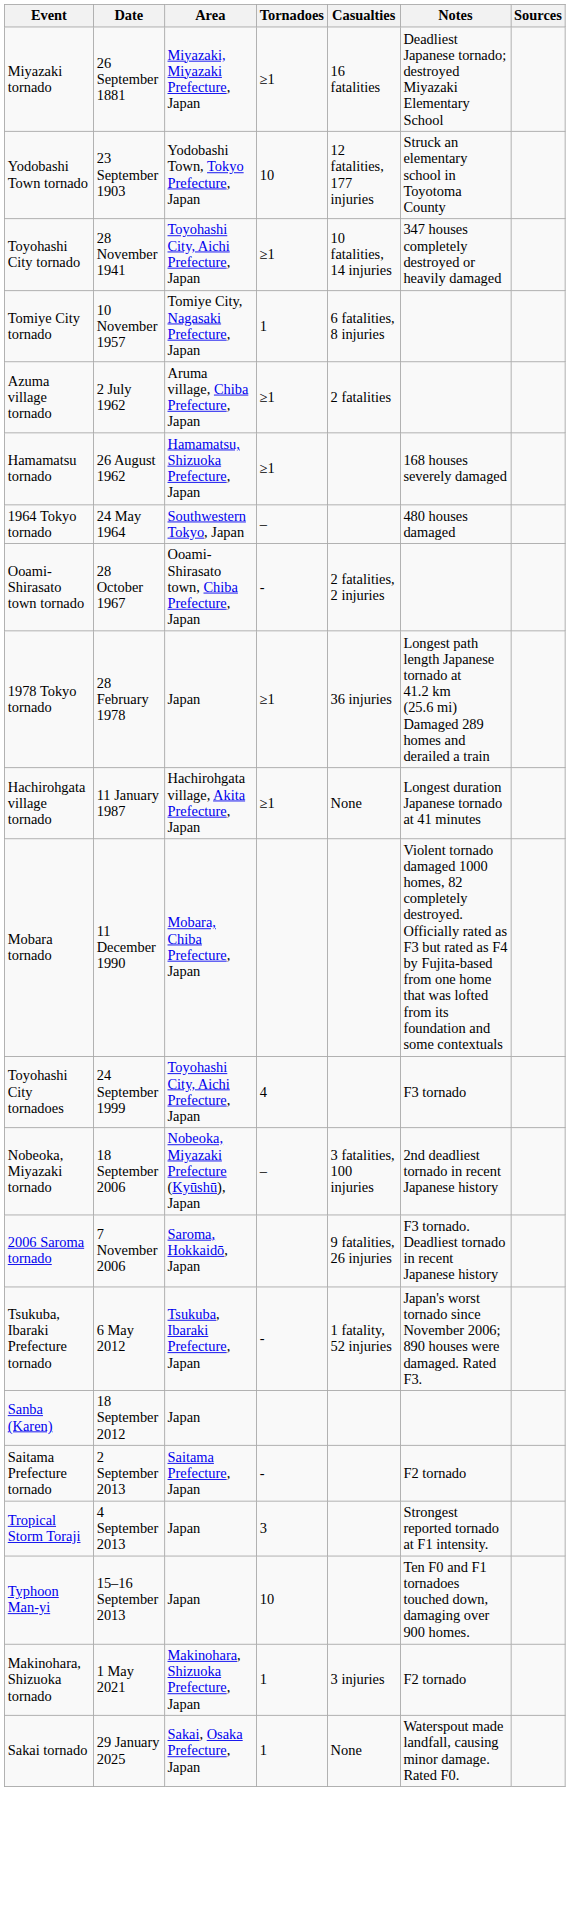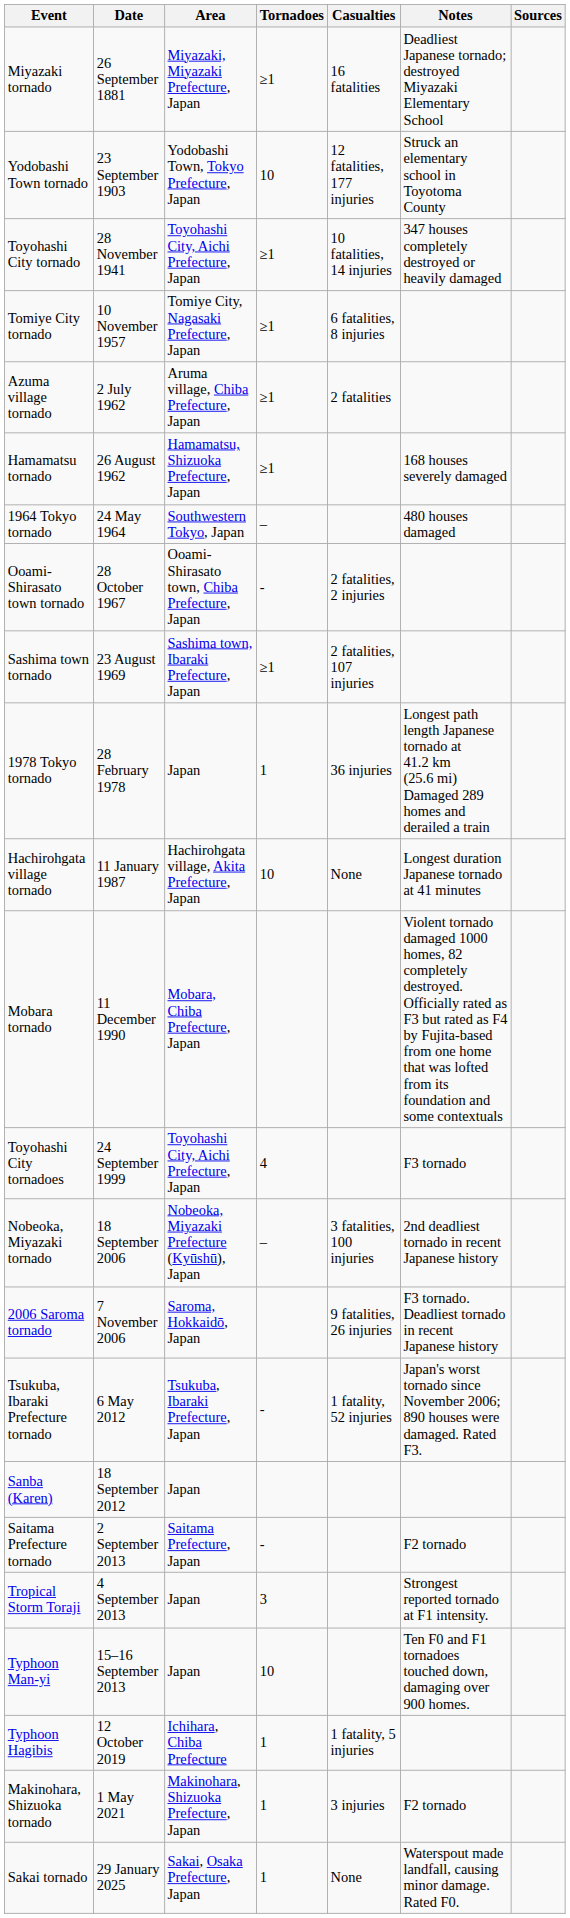Tomiye City tornado | Tornadoes: 1 -> ≥1
+ row: Sashima town tornado | 23 August 1969 | Sashima town, Ibaraki Prefecture, Japan | ≥1 | 2 fatalities, 107 injuries
1978 Tokyo tornado | Tornadoes: ≥1 -> 1
Hachirohgata village tornado | Tornadoes: ≥1 -> 10
+ row: Typhoon Hagibis | 12 October 2019 | Ichihara, Chiba Prefecture | 1 | 1 fatality, 5 injuries
